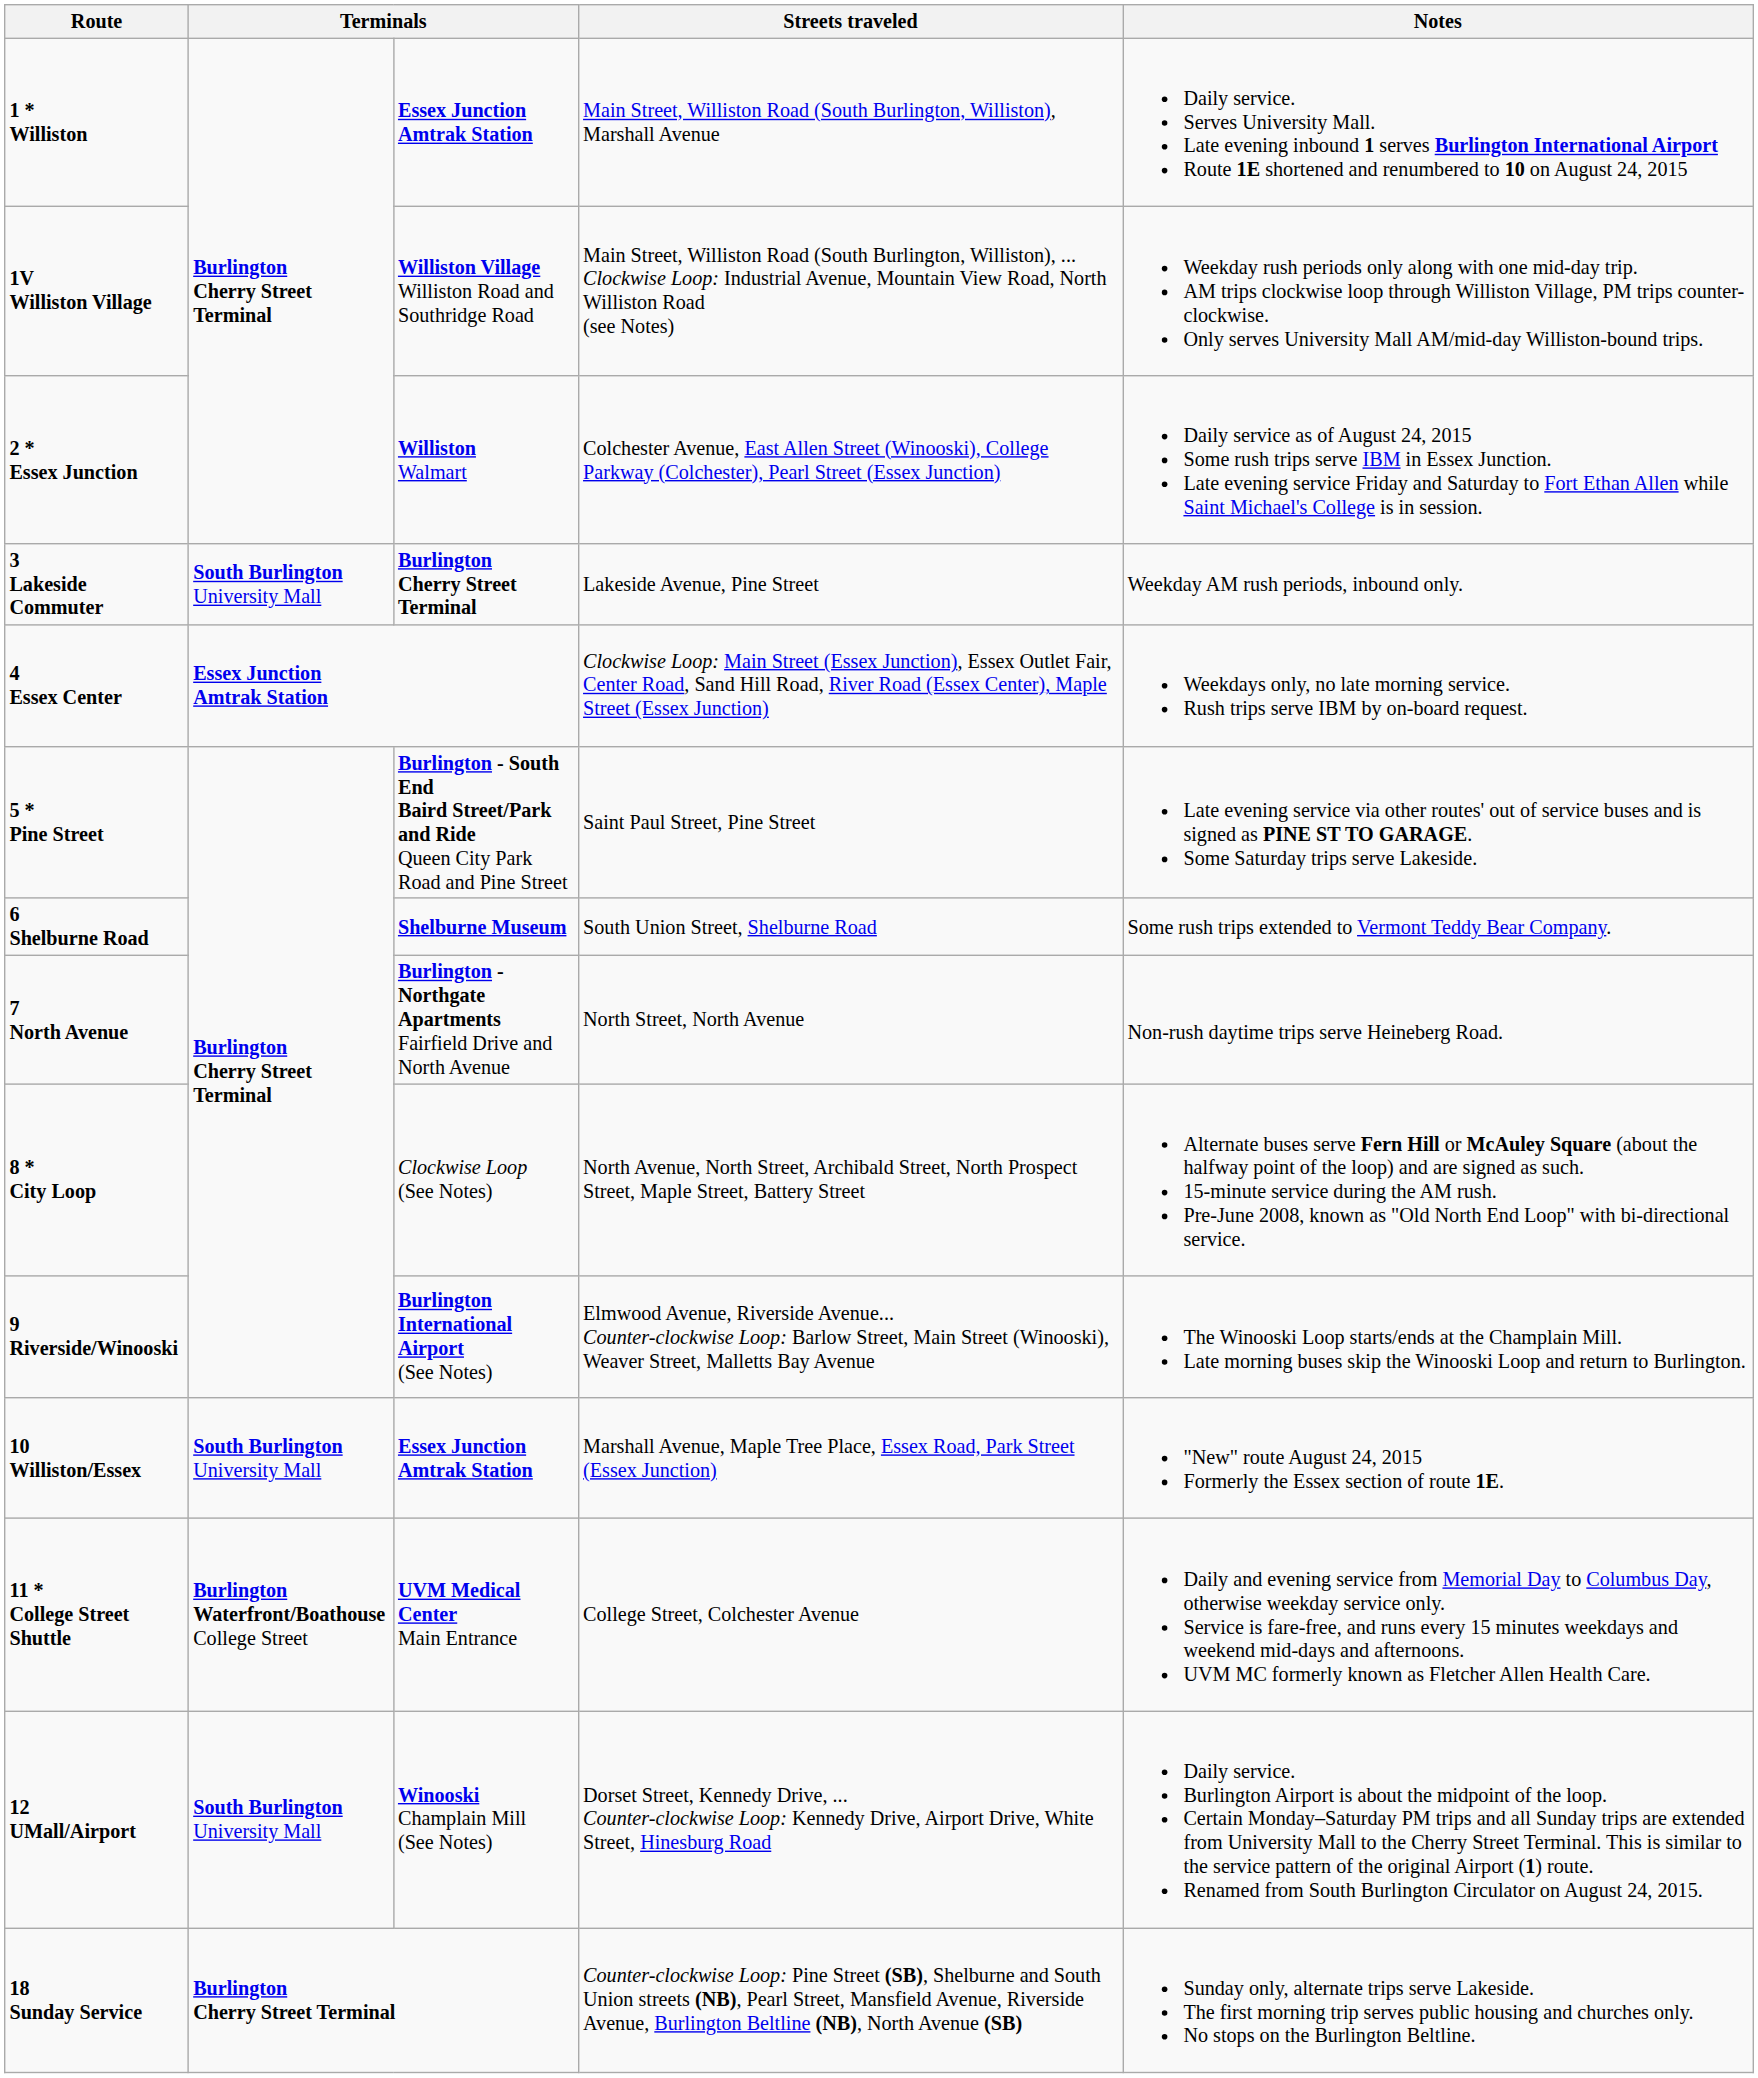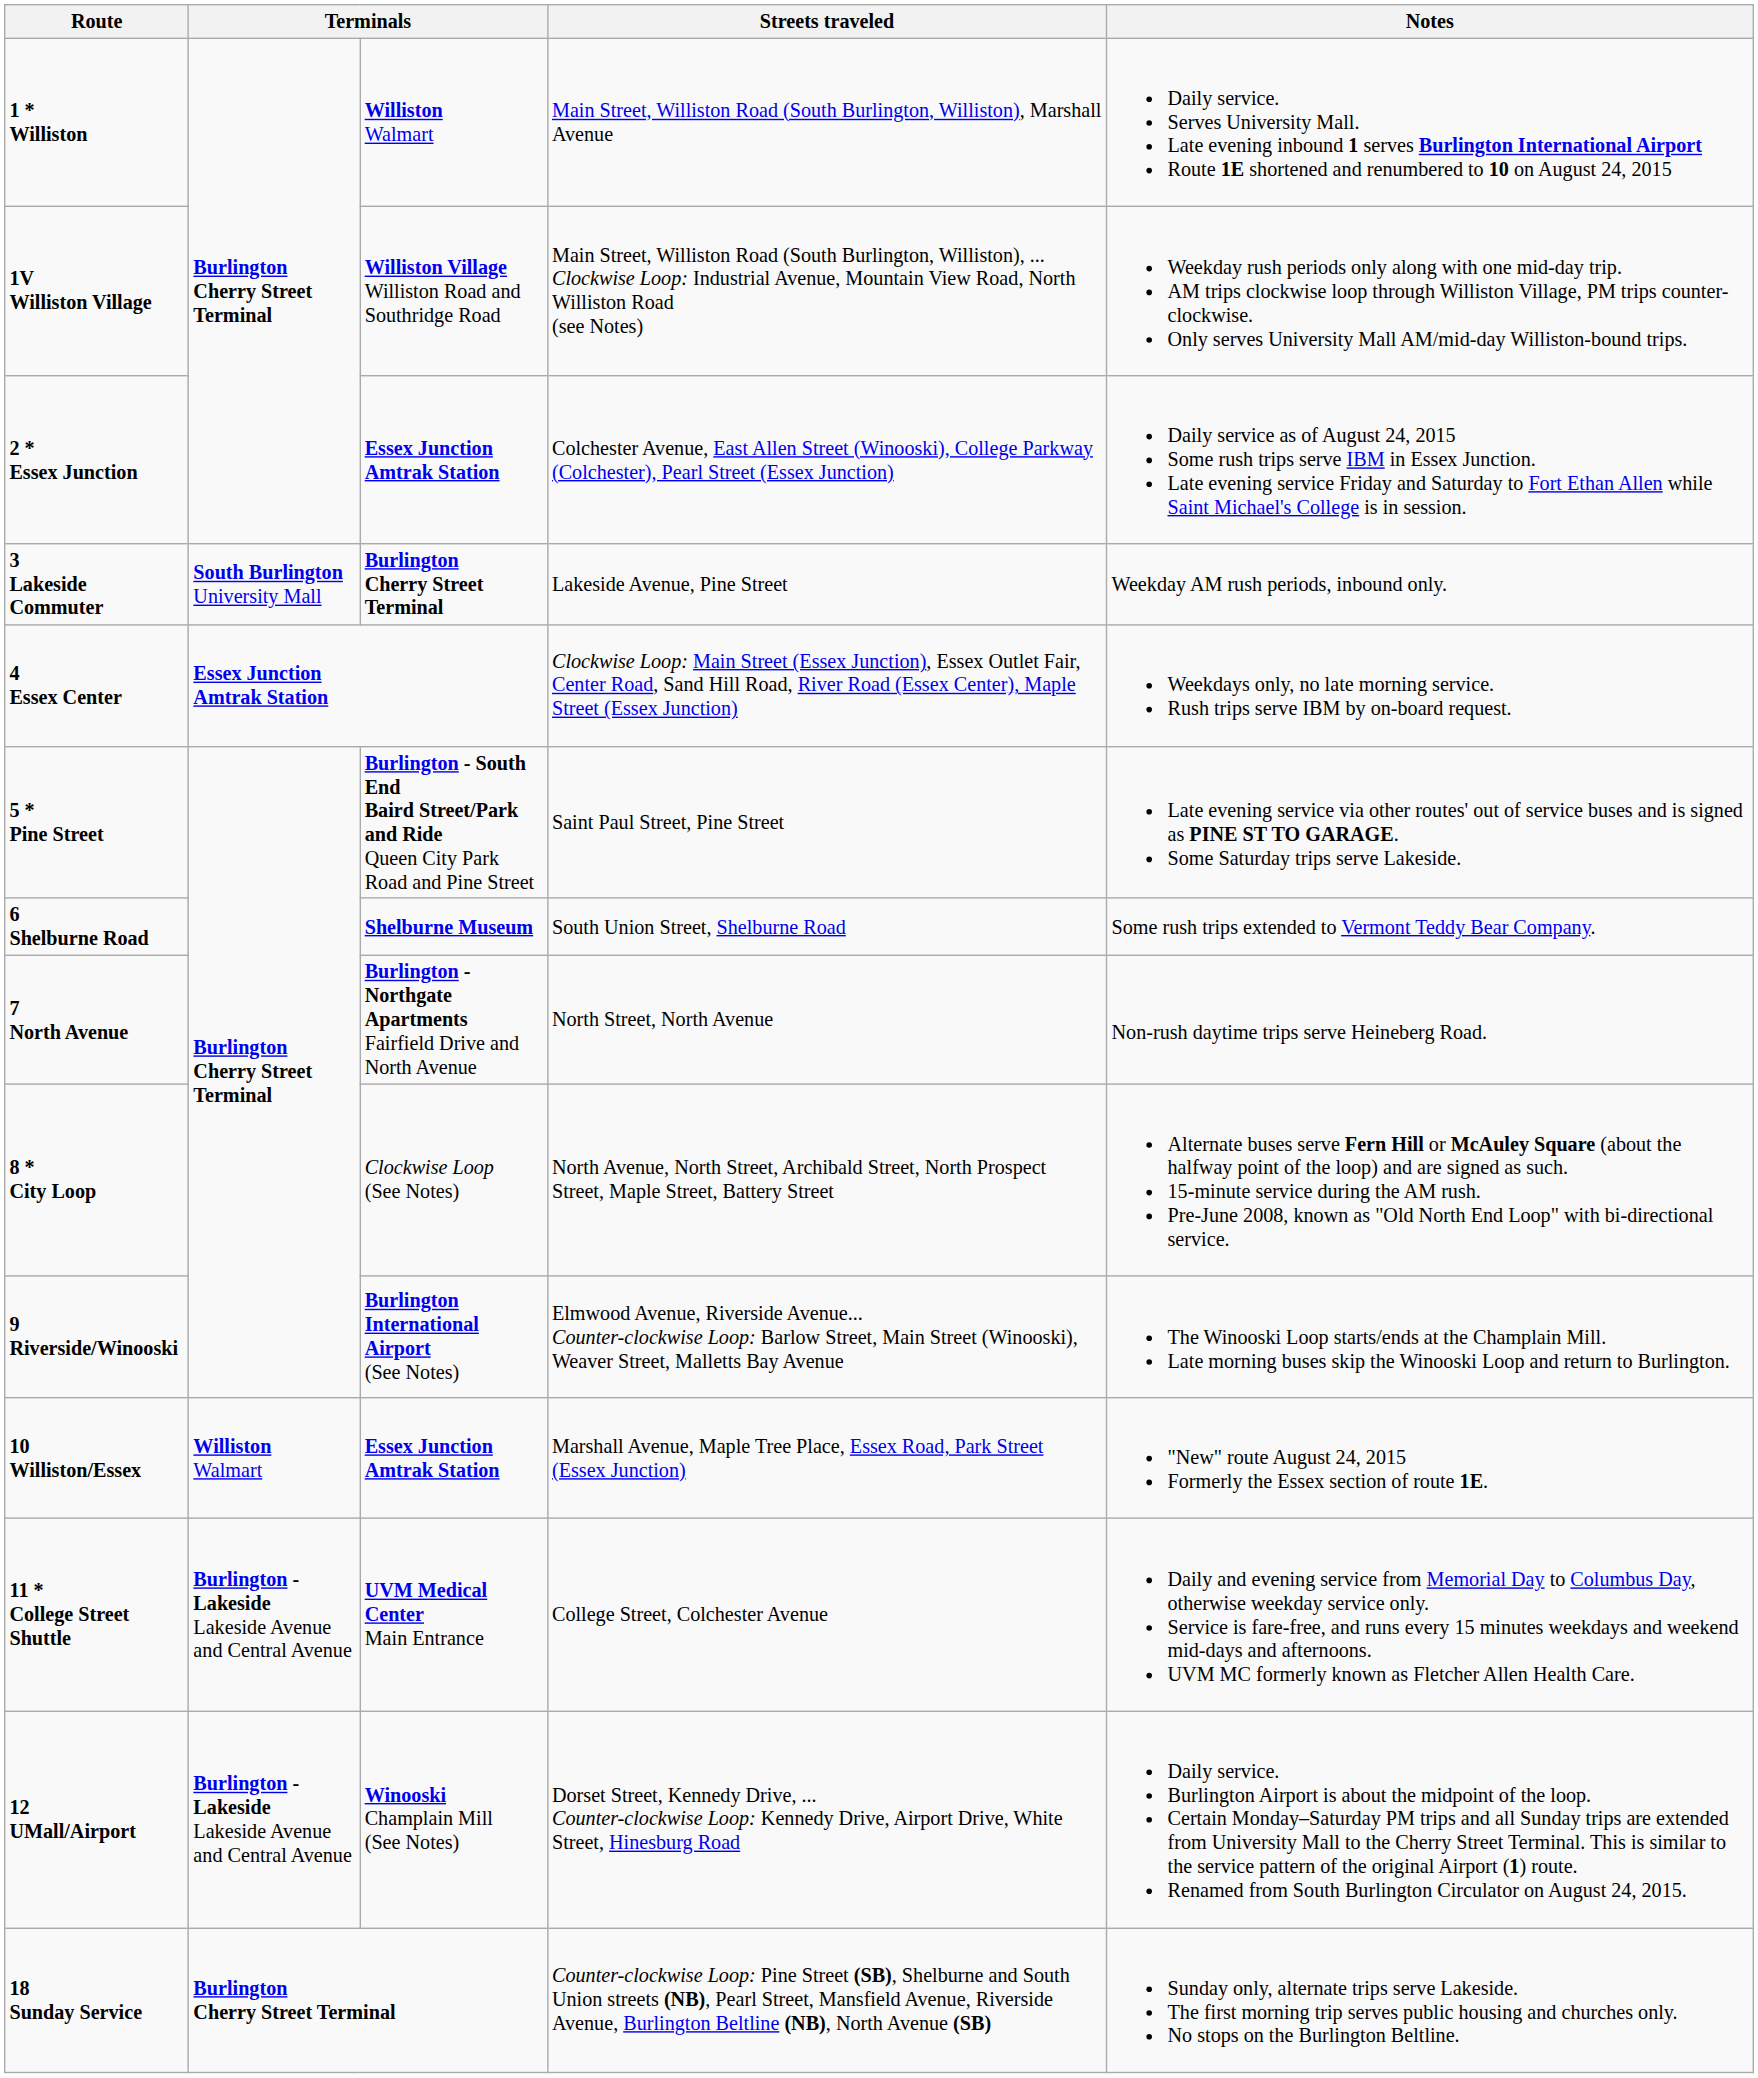1 * Williston | column 3: Essex Junction Amtrak Station -> Williston Walmart
2 * Essex Junction | column 3: Williston Walmart -> Essex Junction Amtrak Station
10 Williston/Essex | column 2: South Burlington University Mall -> Williston Walmart
11 * College Street Shuttle | column 2: Burlington Waterfront/Boathouse College Street -> Burlington - Lakeside Lakeside Avenue and Central Avenue
12 UMall/Airport | column 2: South Burlington University Mall -> Burlington - Lakeside Lakeside Avenue and Central Avenue
